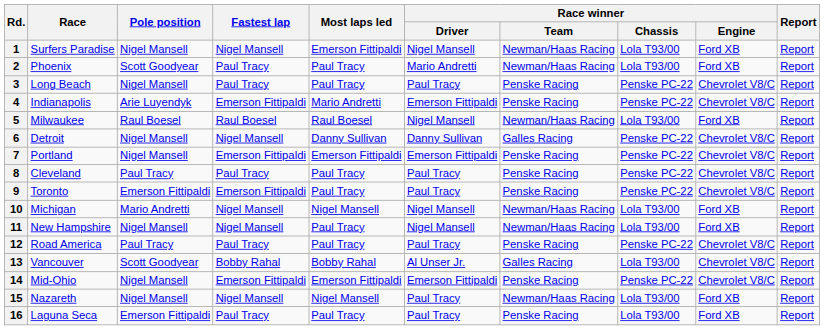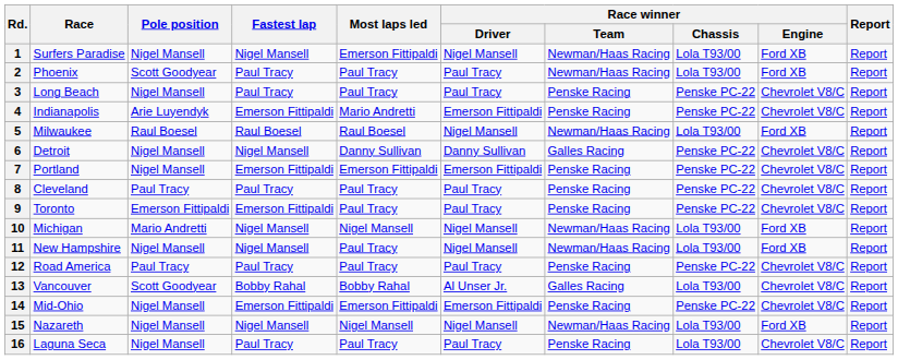2 | Race winner / Driver: Mario Andretti -> Paul Tracy
15 | Race winner / Driver: Paul Tracy -> Nigel Mansell
16 | Pole position: Emerson Fittipaldi -> Nigel Mansell
16 | Race winner / Engine: Ford XB -> Chevrolet V8/C
